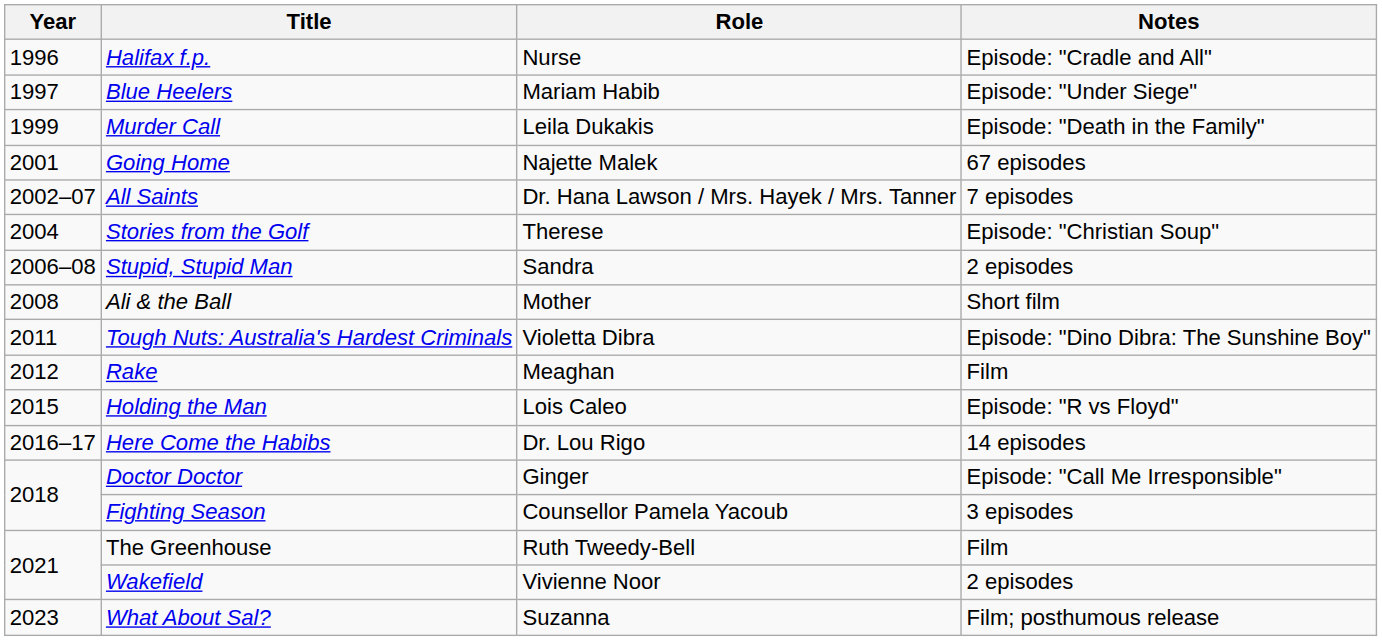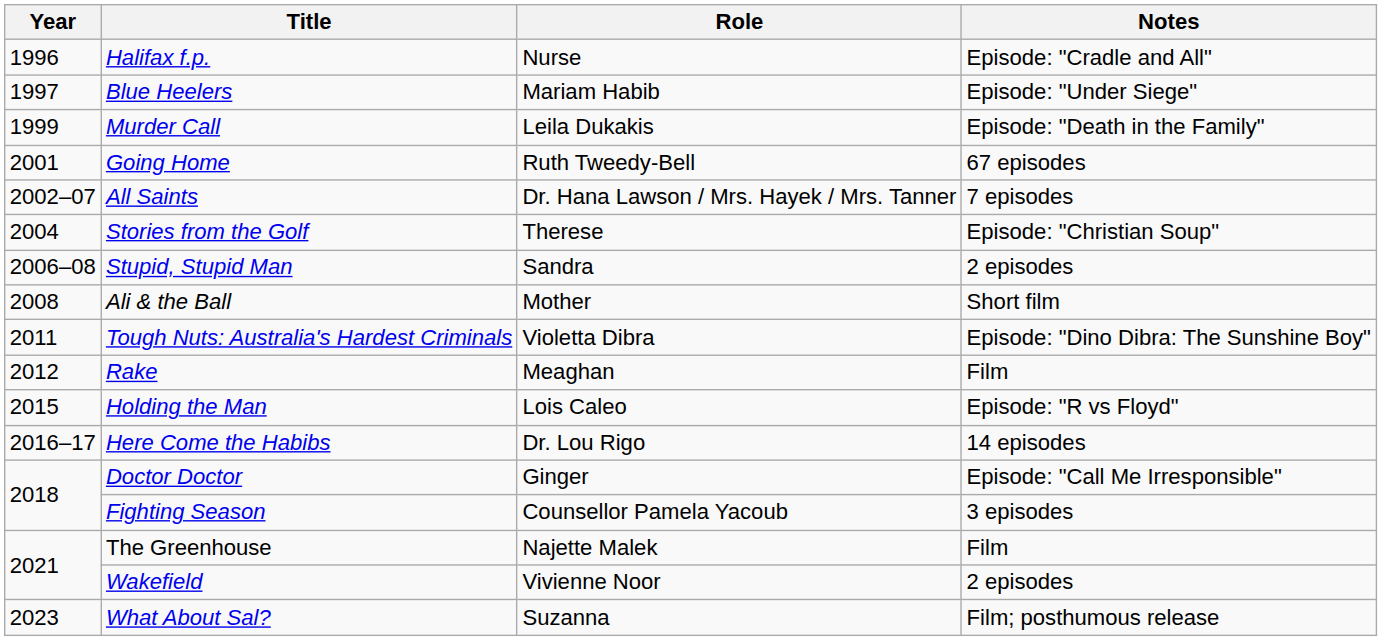Going Home | Role: Najette Malek -> Ruth Tweedy-Bell
The Greenhouse | Role: Ruth Tweedy-Bell -> Najette Malek
